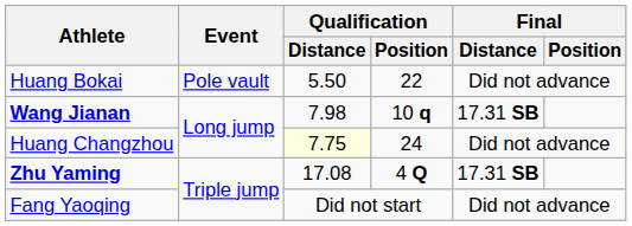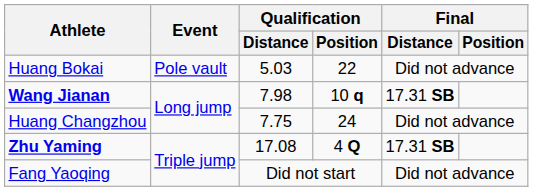Huang Bokai | Qualification / Distance: 5.50 -> 5.03
Huang Changzhou | Qualification / Distance: lightyellow background -> no background
